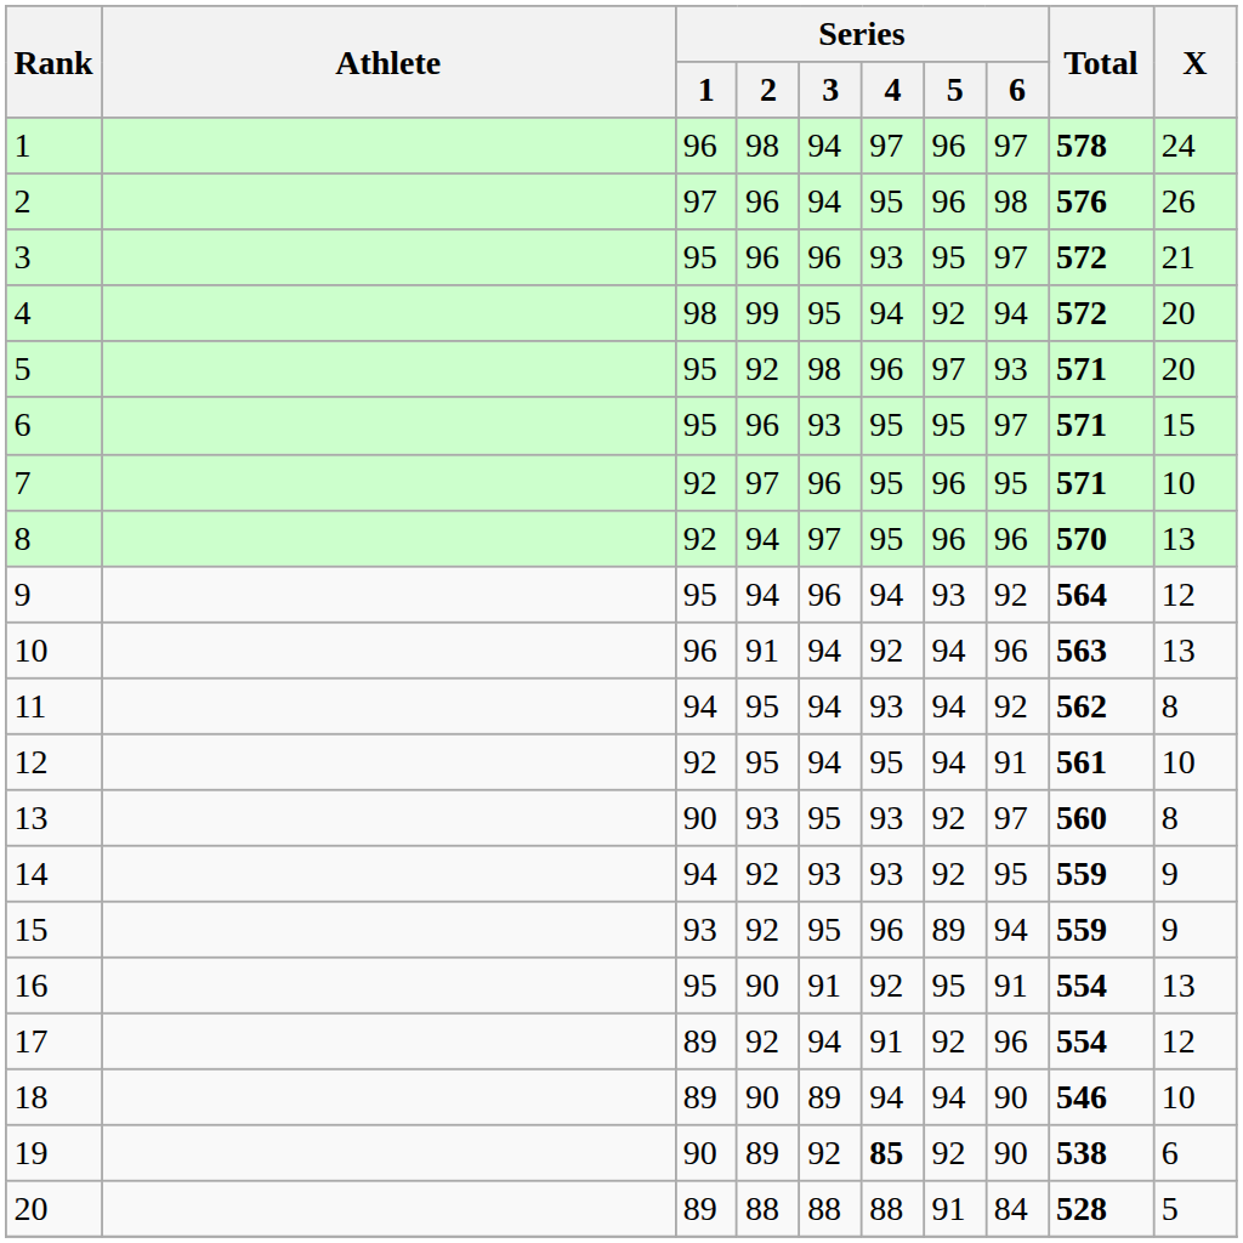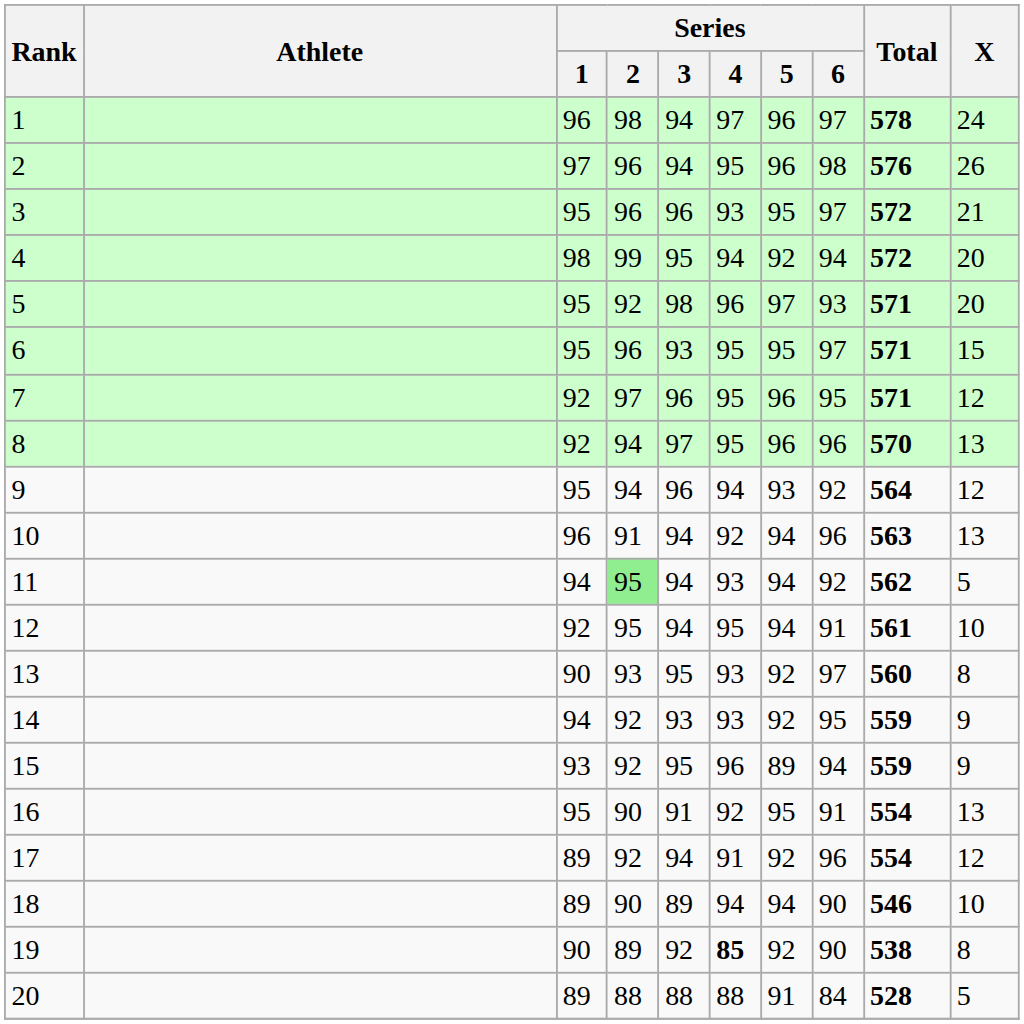7 | X: 10 -> 12
11 | Series / 2: no background -> lightgreen background
11 | X: 8 -> 5
19 | X: 6 -> 8
